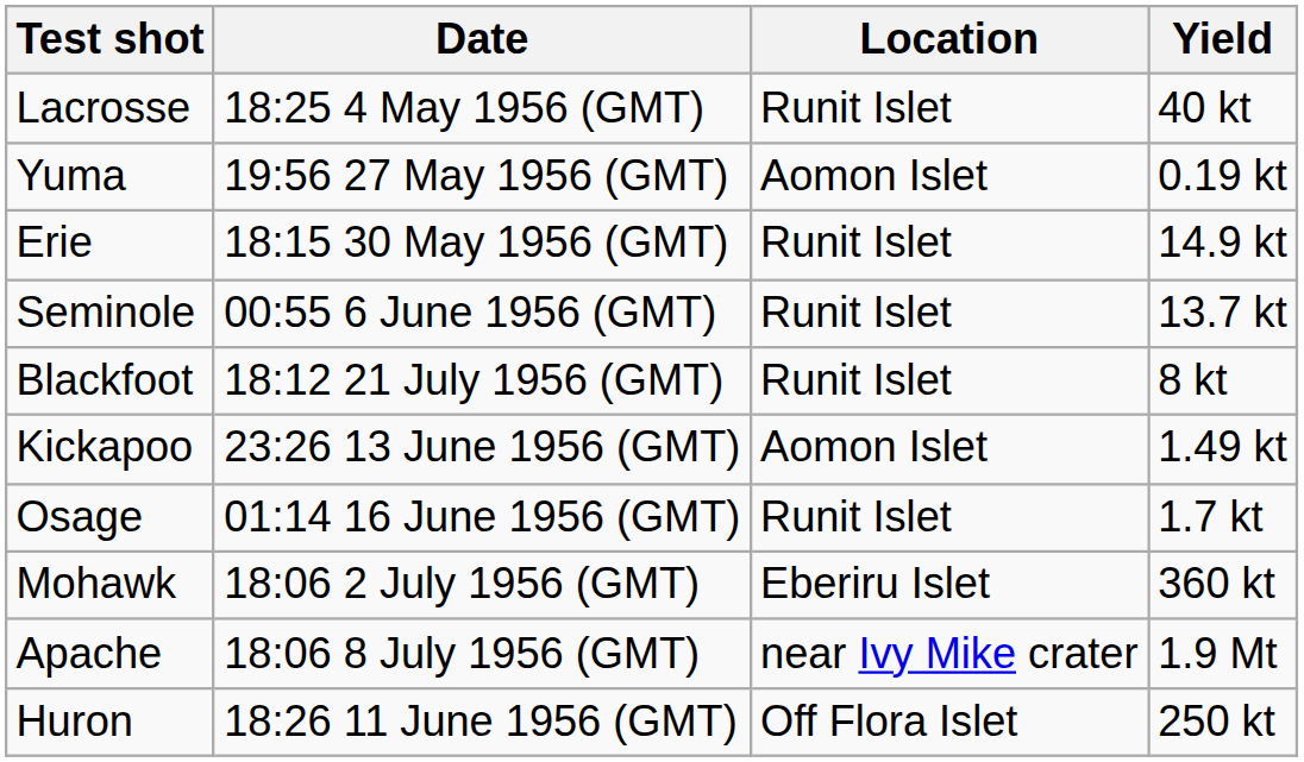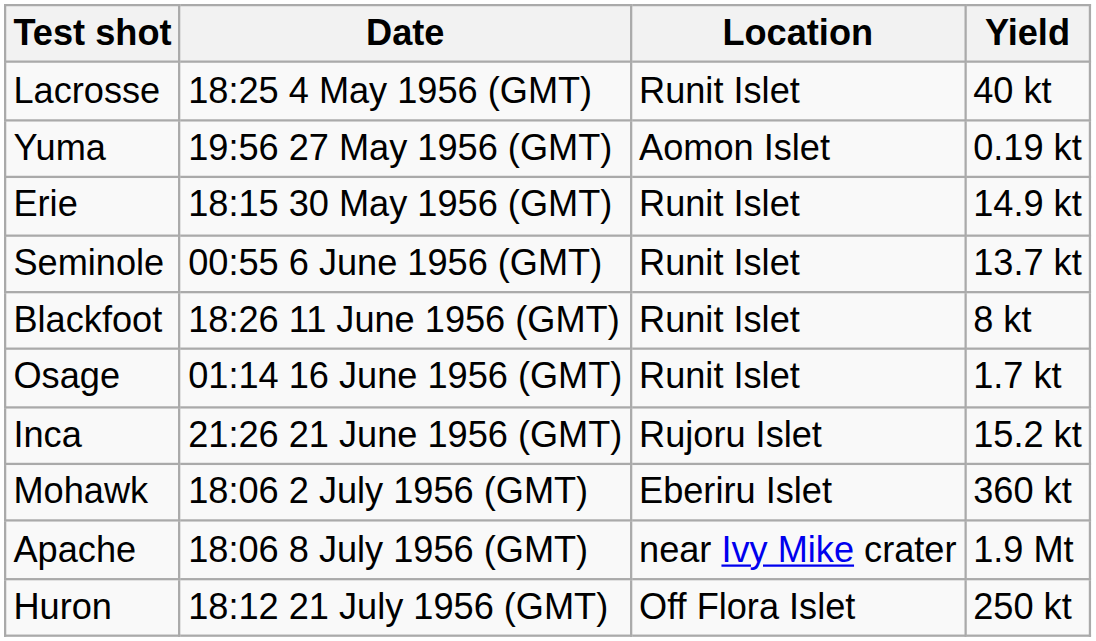Blackfoot | Date: 18:12 21 July 1956 (GMT) -> 18:26 11 June 1956 (GMT)
- row: Kickapoo | 23:26 13 June 1956 (GMT) | Aomon Islet | 1.49 kt
+ row: Inca | 21:26 21 June 1956 (GMT) | Rujoru Islet | 15.2 kt
Huron | Date: 18:26 11 June 1956 (GMT) -> 18:12 21 July 1956 (GMT)
